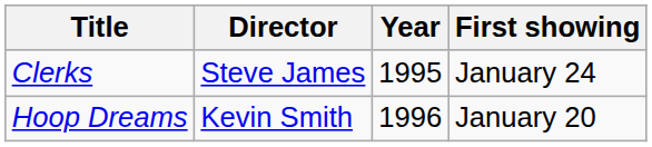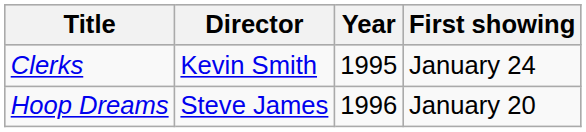Clerks | Director: Steve James -> Kevin Smith
Hoop Dreams | Director: Kevin Smith -> Steve James
